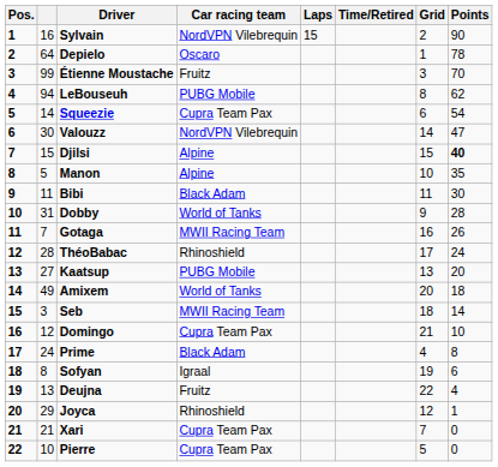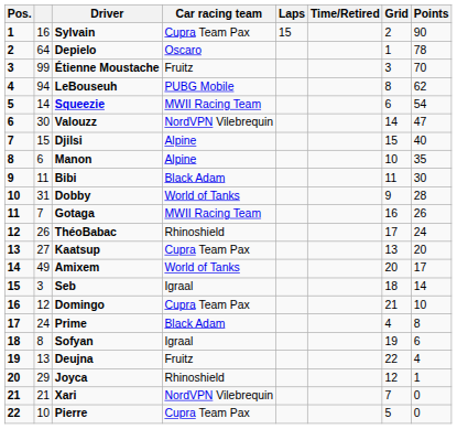Sylvain | Car racing team: NordVPN Vilebrequin -> Cupra Team Pax
Squeezie | Car racing team: Cupra Team Pax -> MWII Racing Team
Djilsi | Points: bold -> normal
Manon | column 2: 5 -> 6
ThéoBabac | column 2: 28 -> 26
Kaatsup | Car racing team: PUBG Mobile -> Cupra Team Pax
Amixem | Points: 18 -> 17
Seb | Car racing team: MWII Racing Team -> Igraal
Xari | Car racing team: Cupra Team Pax -> NordVPN Vilebrequin
